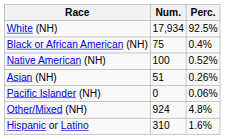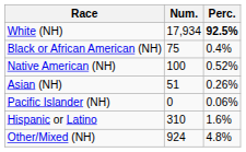White (NH) | Perc.: normal -> bold
rows swapped: Other/Mixed (NH) <-> Hispanic or Latino
